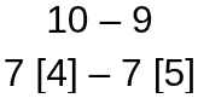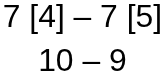rows swapped: 7 [4] – 7 [5] <-> 10 – 9
